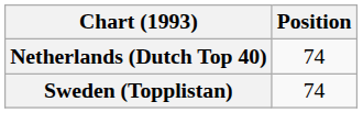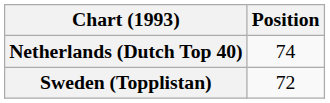Sweden (Topplistan) | Position: 74 -> 72
